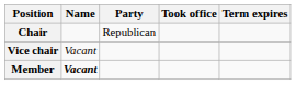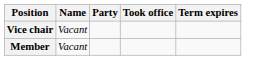- row: Chair | Republican
Member | Name: bold -> normal
